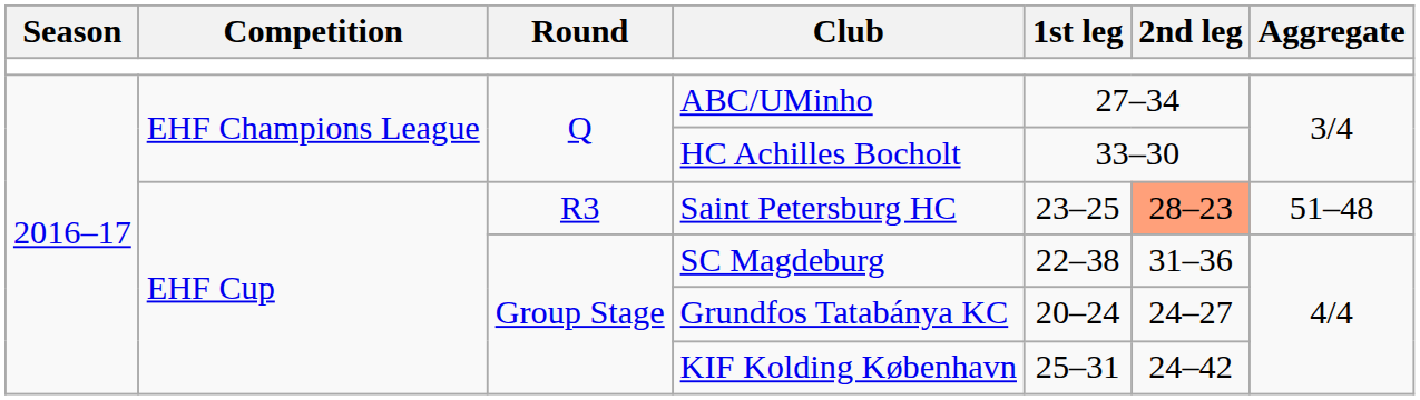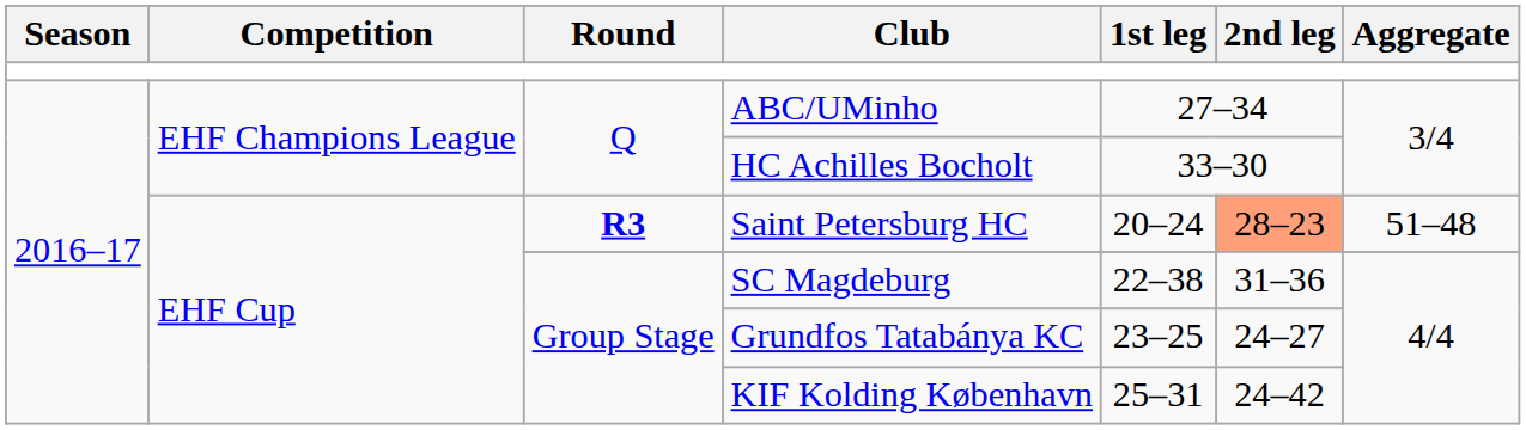Saint Petersburg HC | Round: normal -> bold
Saint Petersburg HC | 1st leg: 23–25 -> 20–24
Grundfos Tatabánya KC | 1st leg: 20–24 -> 23–25
